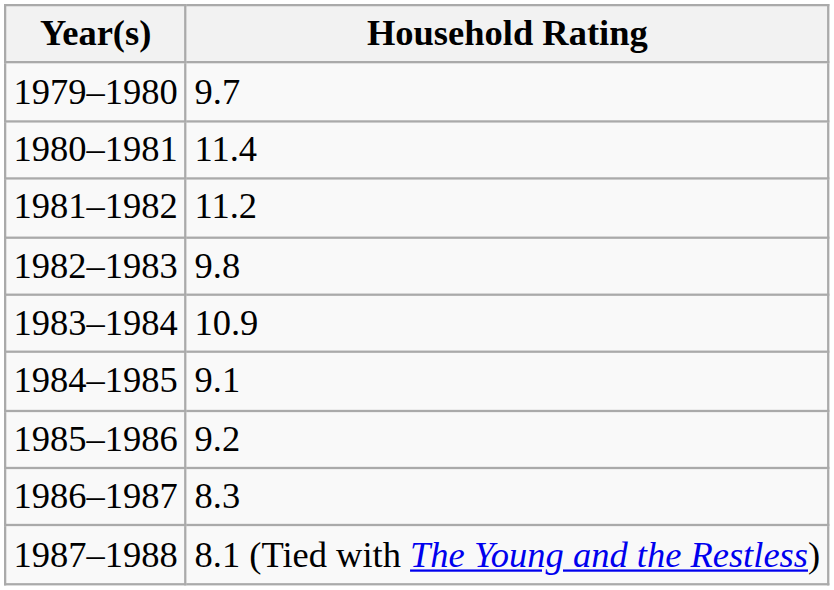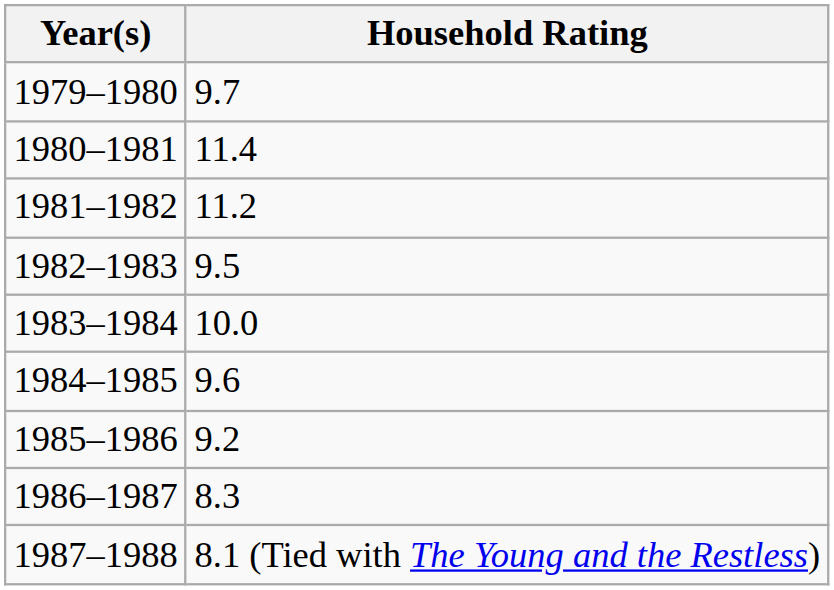1982–1983 | Household Rating: 9.8 -> 9.5
1983–1984 | Household Rating: 10.9 -> 10.0
1984–1985 | Household Rating: 9.1 -> 9.6
